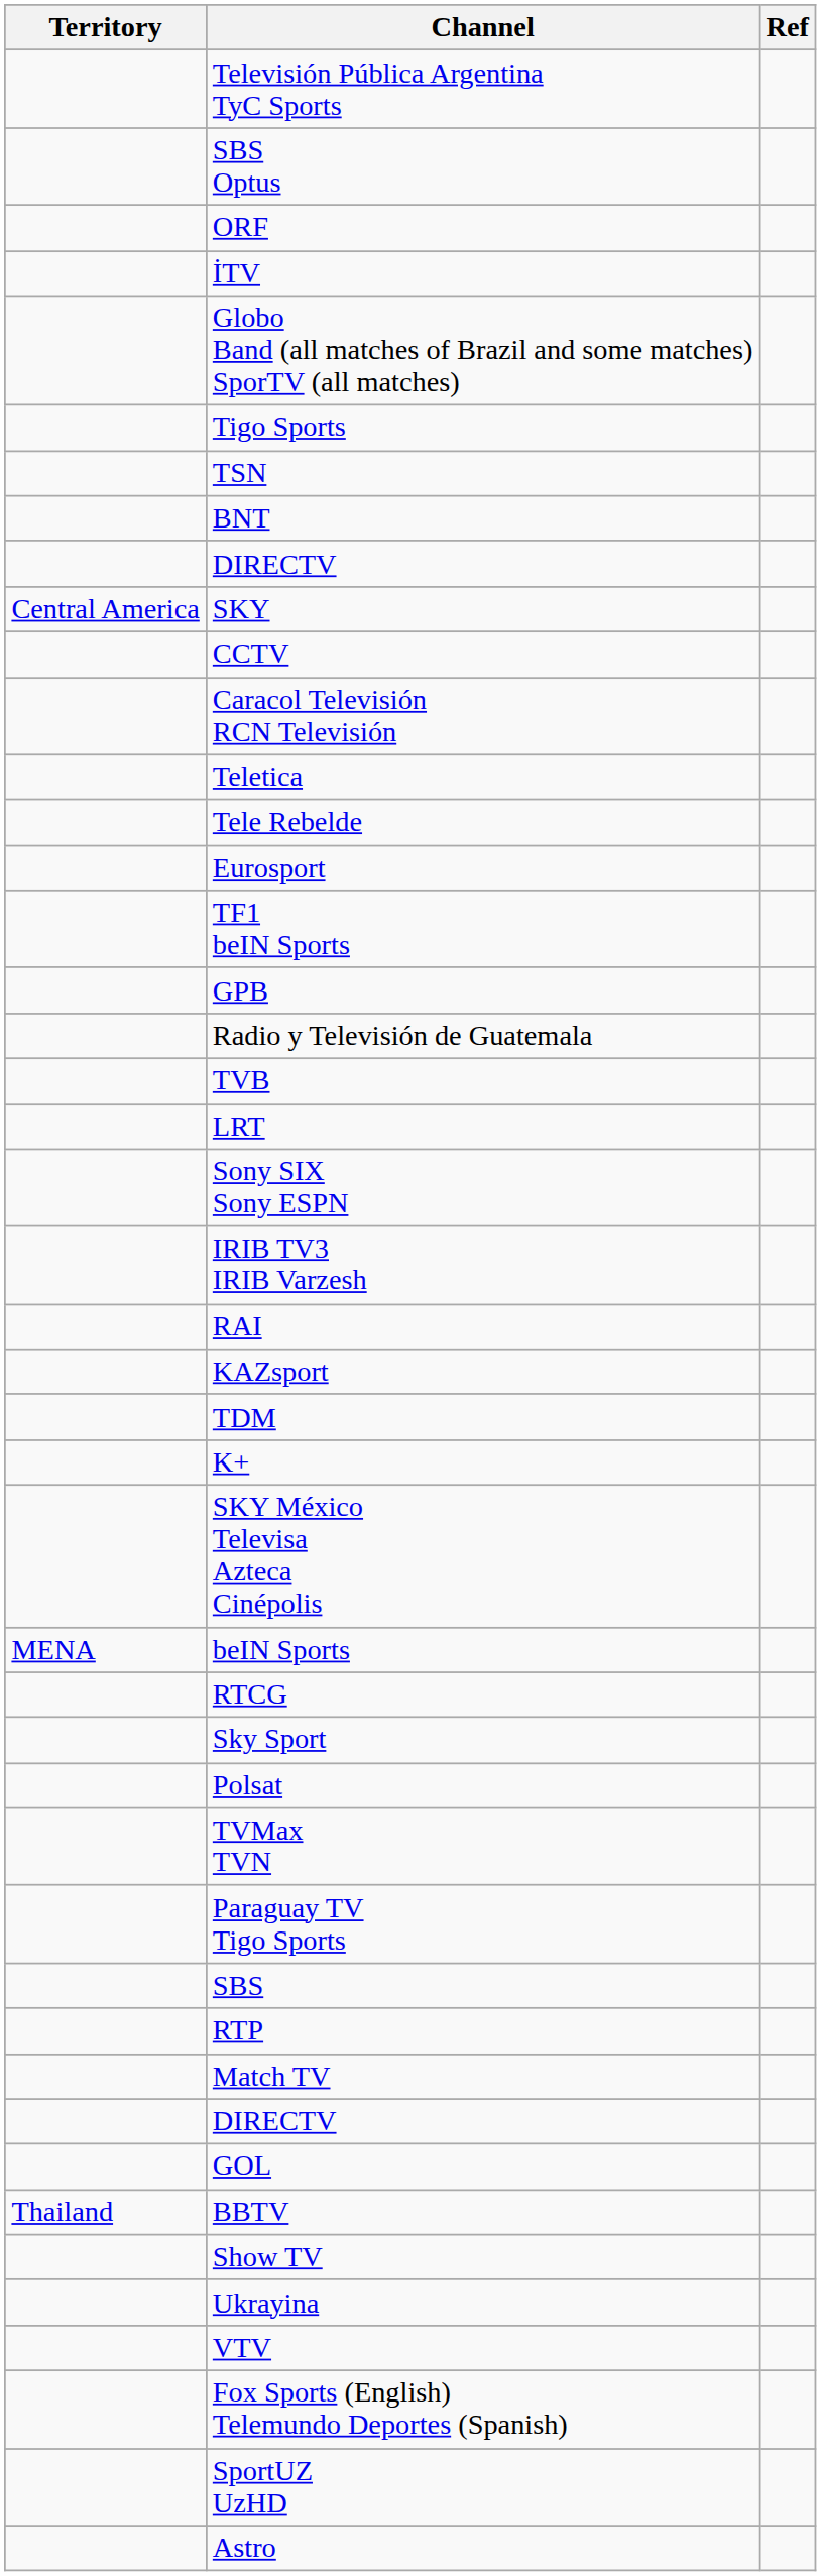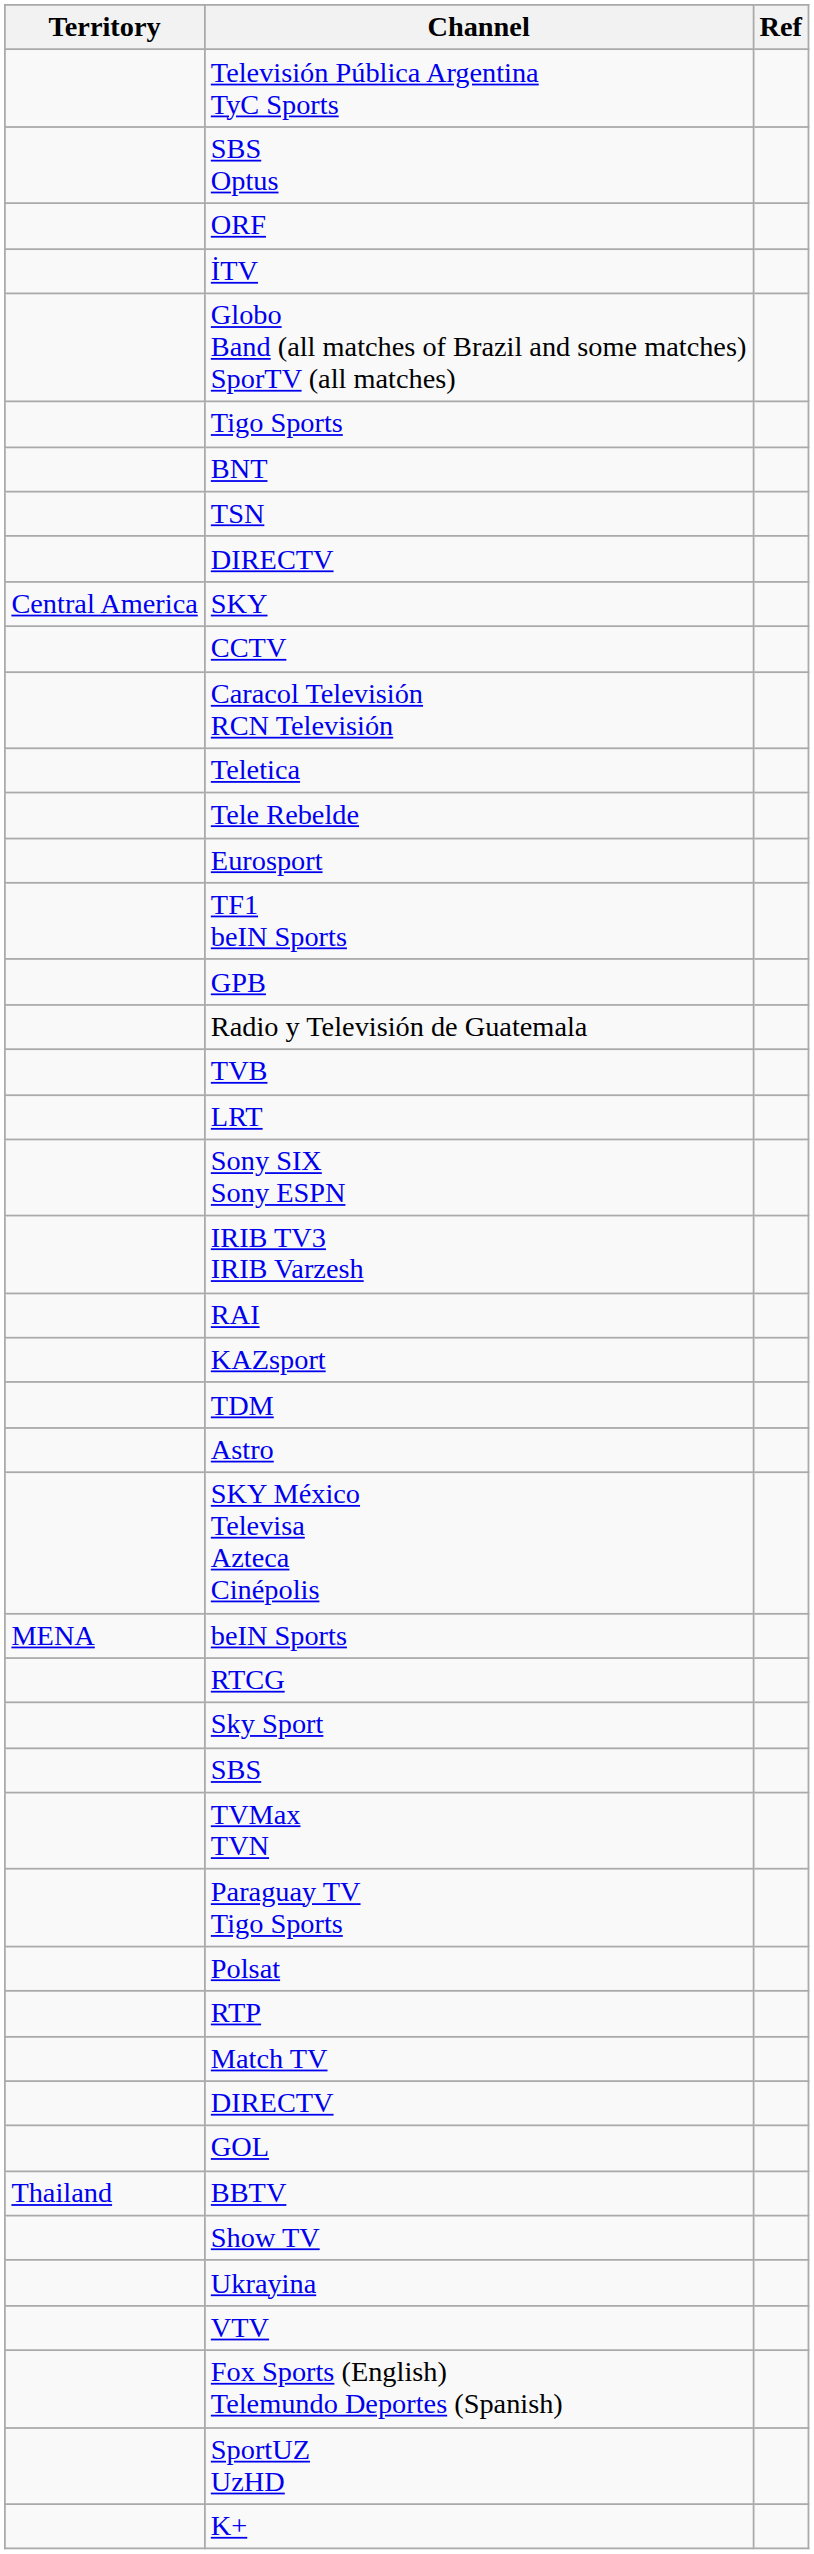rows swapped: BNT <-> TSN
rows swapped: Astro <-> K+
rows swapped: SBS <-> Polsat
